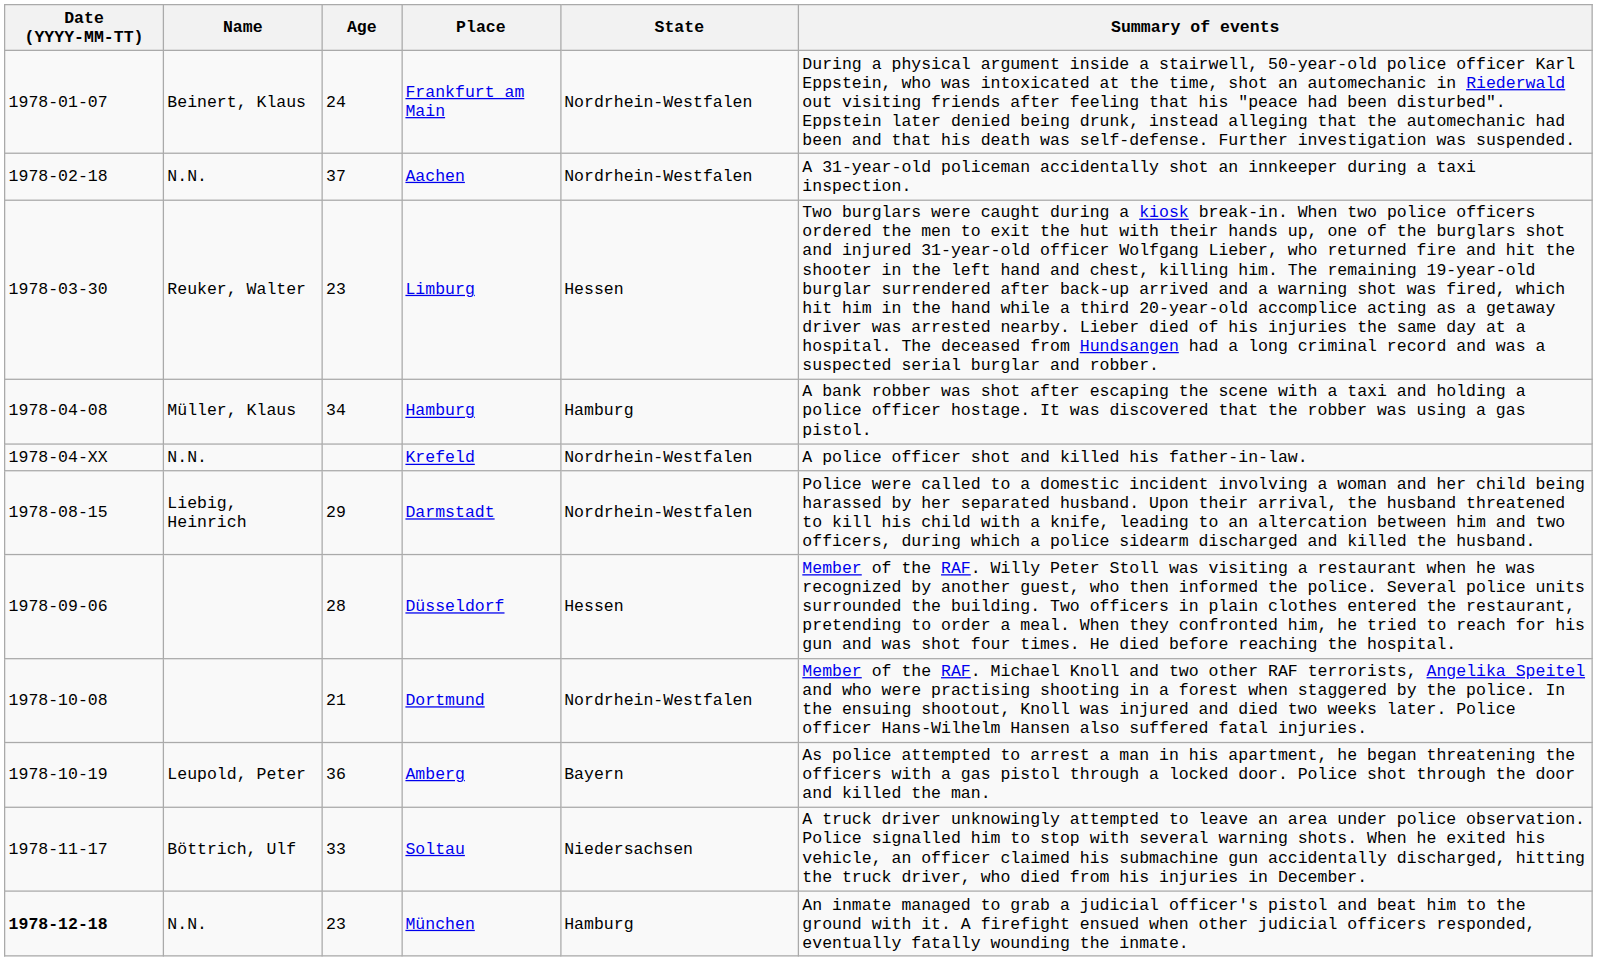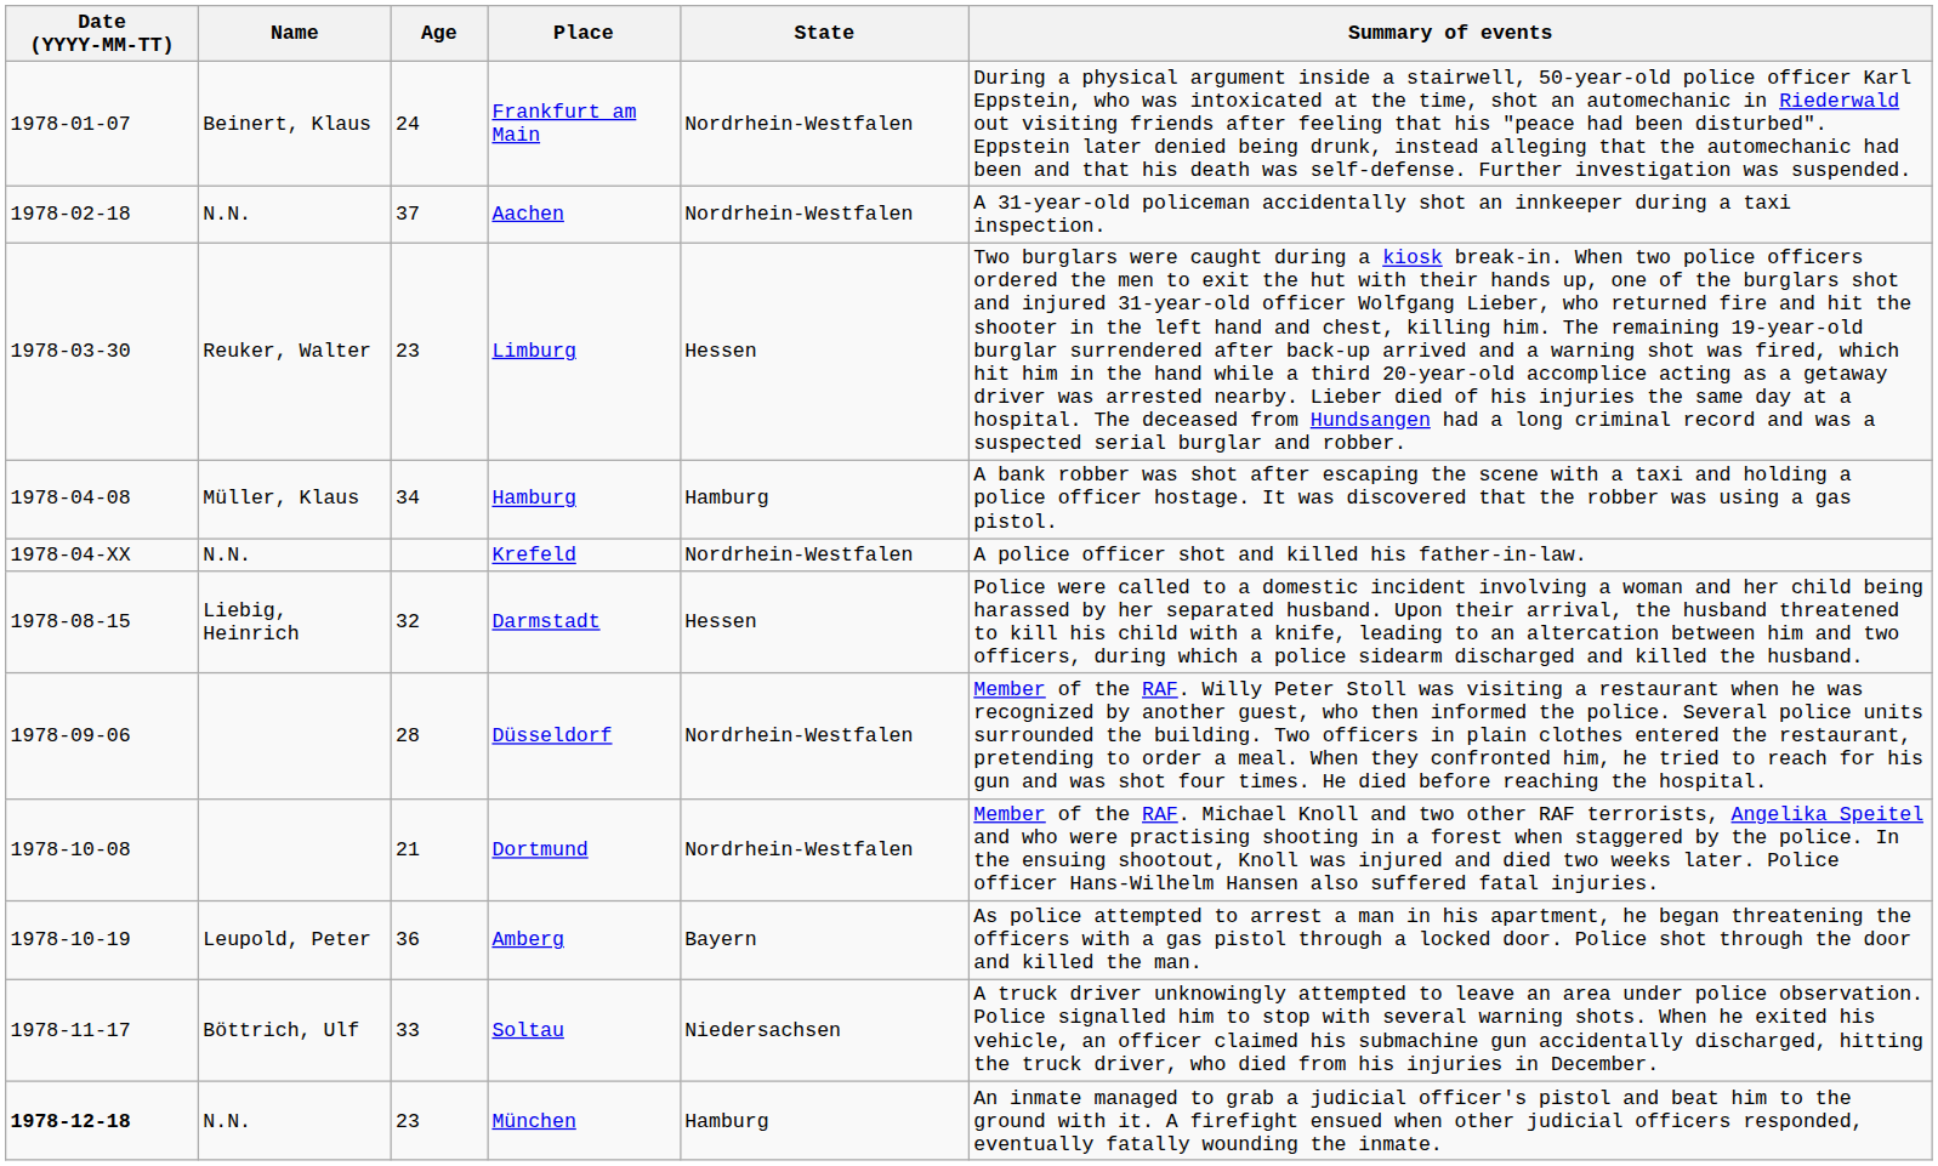Darmstadt | Age: 29 -> 32
Darmstadt | State: Nordrhein-Westfalen -> Hessen
Düsseldorf | State: Hessen -> Nordrhein-Westfalen
